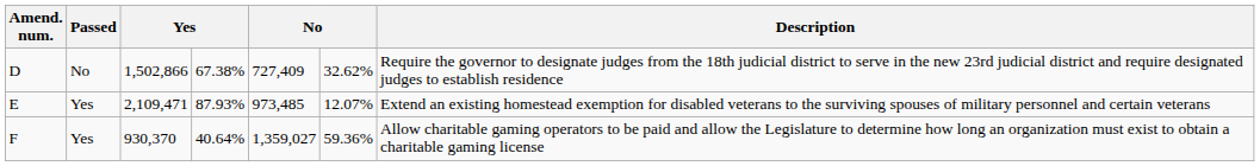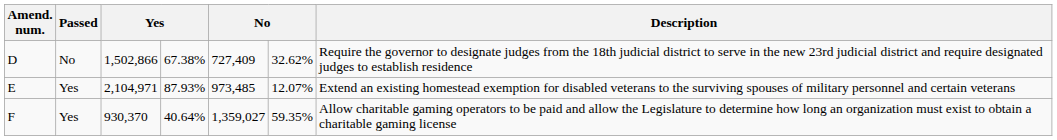E | column 3: 2,109,471 -> 2,104,971
F | column 6: 59.36% -> 59.35%
